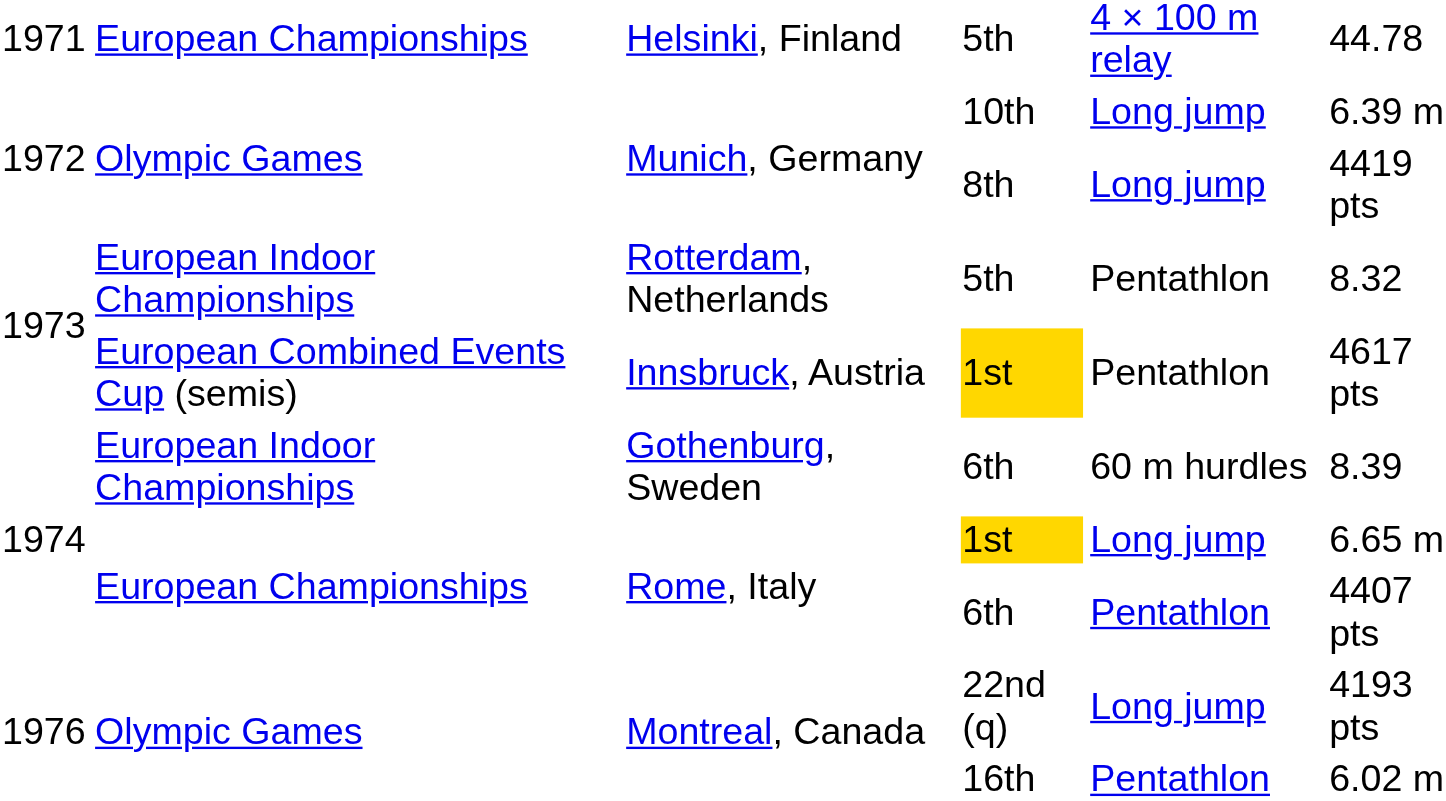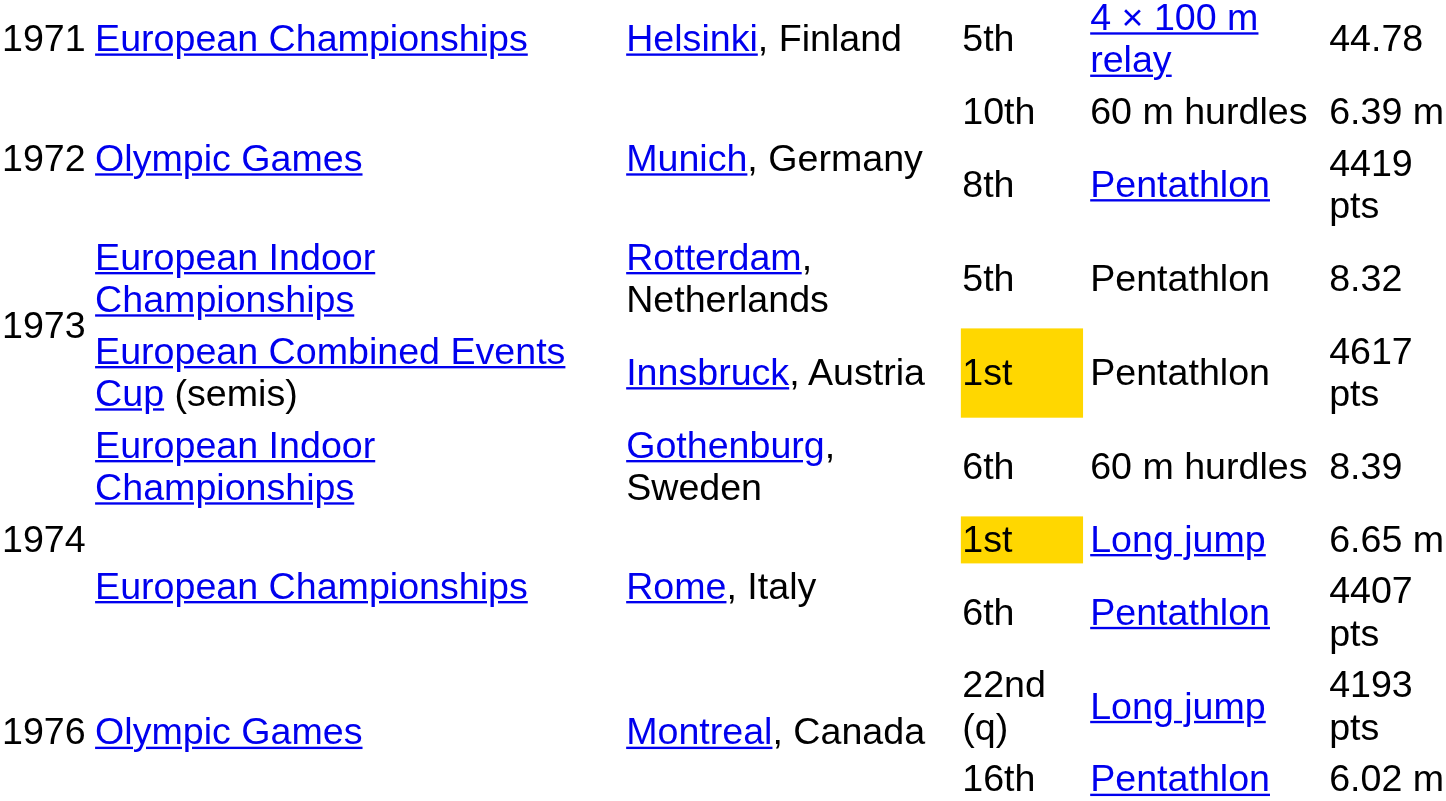10th | column 5: Long jump -> 60 m hurdles
8th | column 5: Long jump -> Pentathlon
